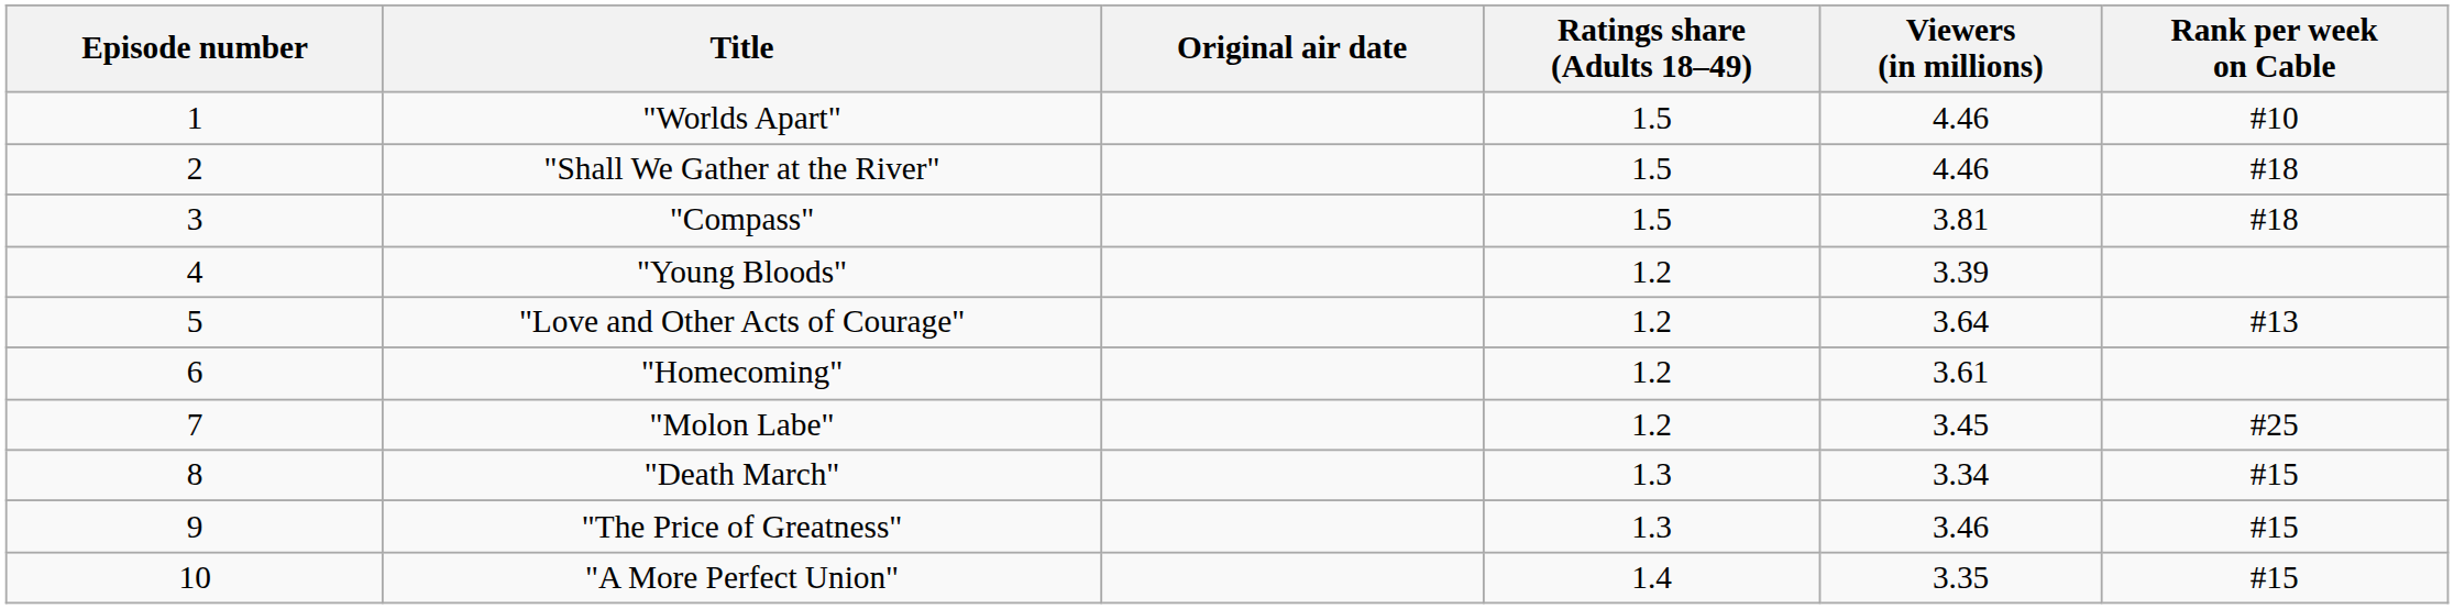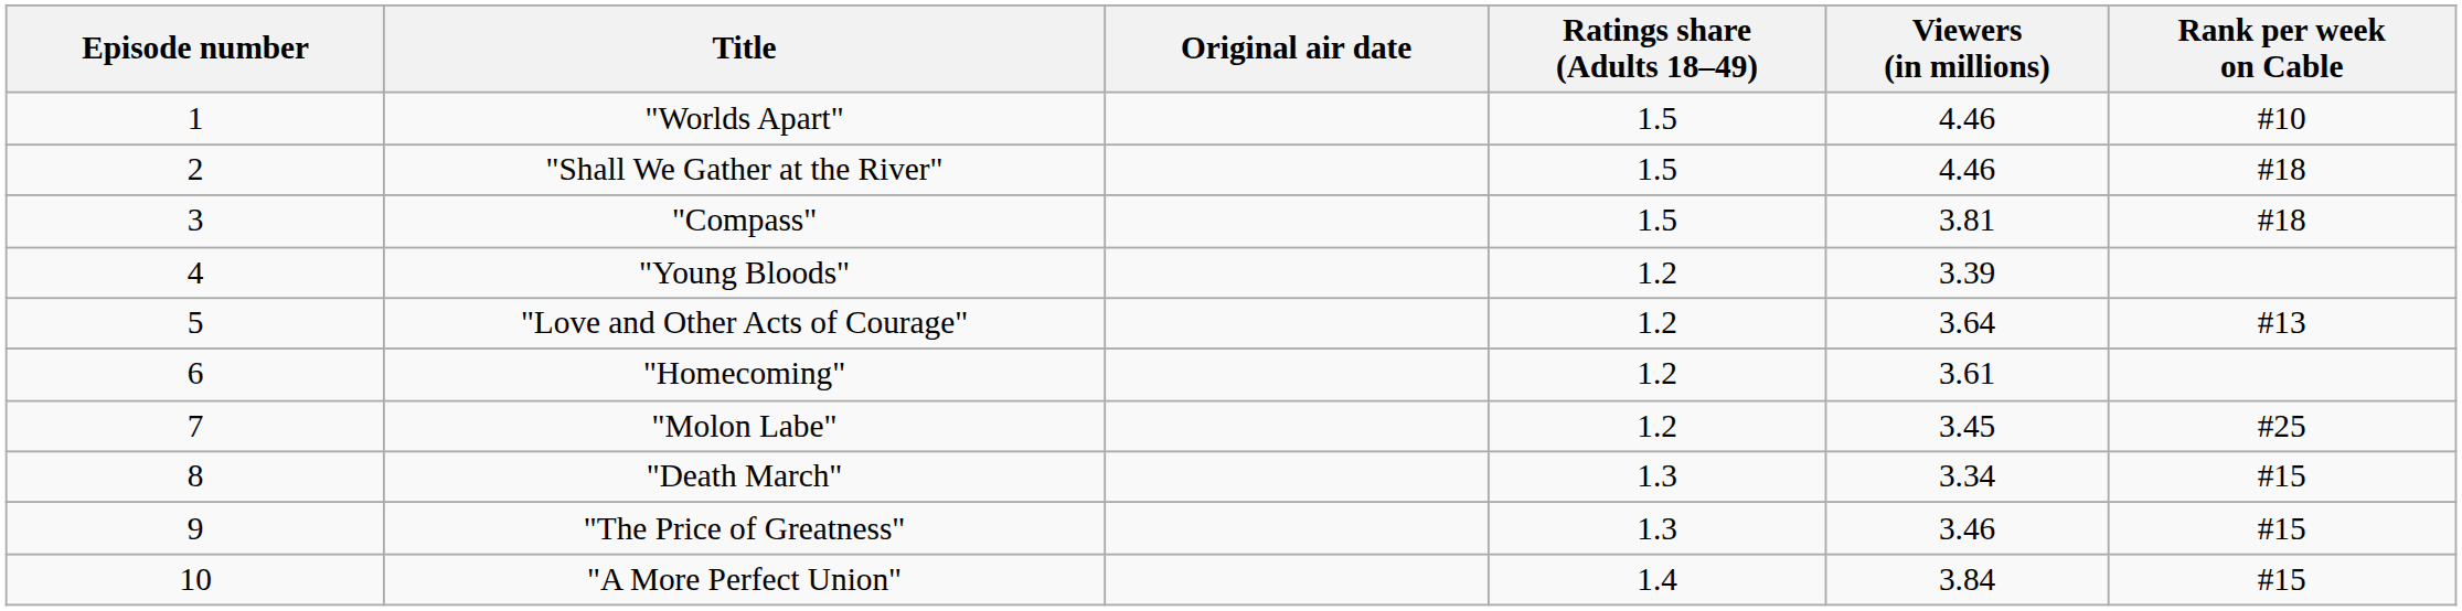"A More Perfect Union" | Viewers (in millions): 3.35 -> 3.84
